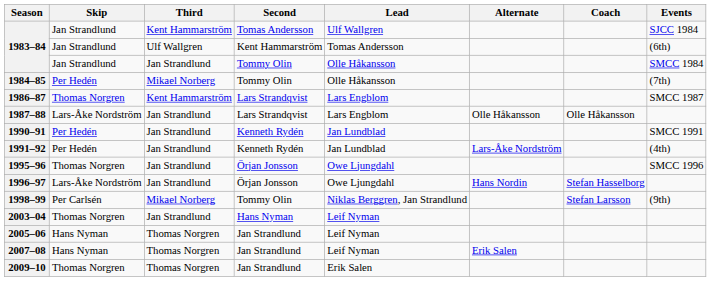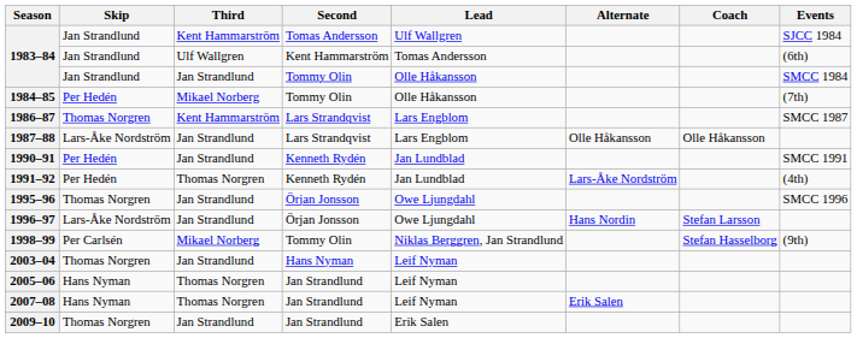1991–92 | Third: Jan Strandlund -> Thomas Norgren
1996–97 | Coach: Stefan Hasselborg -> Stefan Larsson
1998–99 | Coach: Stefan Larsson -> Stefan Hasselborg
2009–10 | Third: Thomas Norgren -> Jan Strandlund
